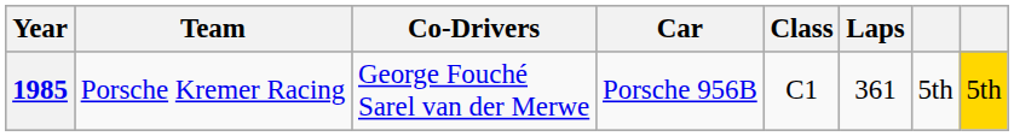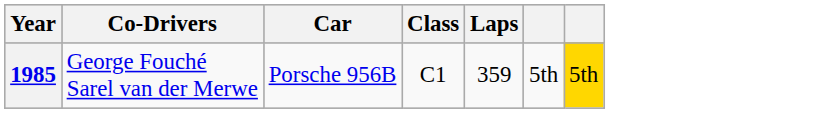- column: Team | Porsche Kremer Racing
1985 | Laps: 361 -> 359
